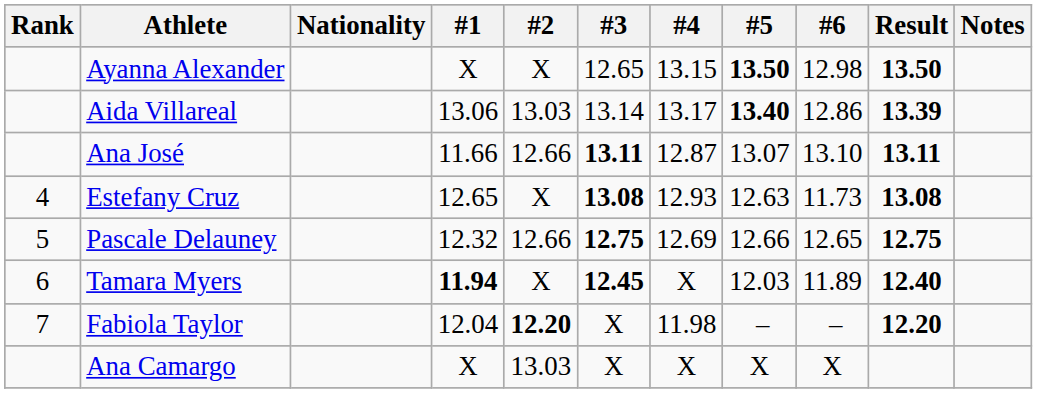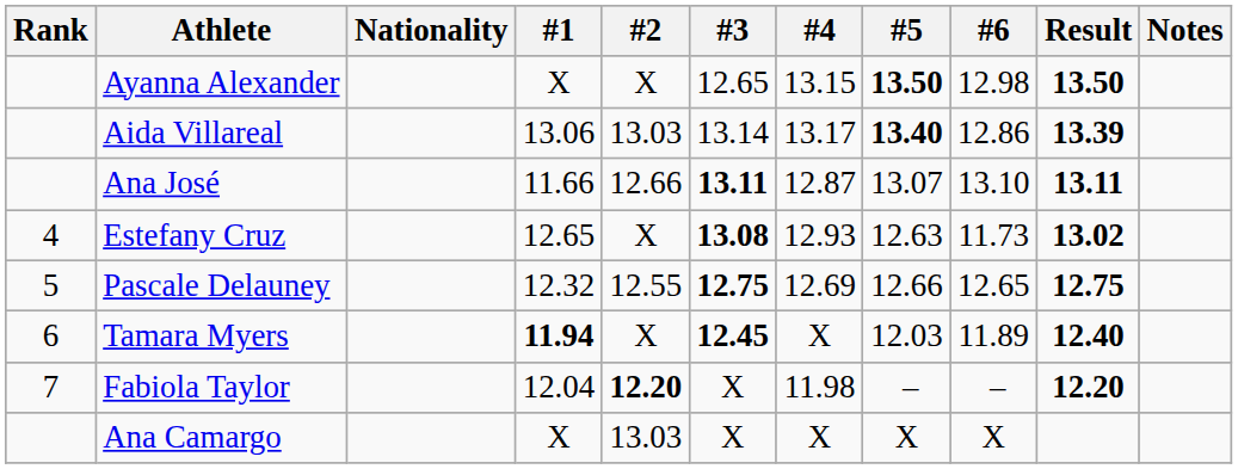Estefany Cruz | Result: 13.08 -> 13.02
Pascale Delauney | #2: 12.66 -> 12.55
